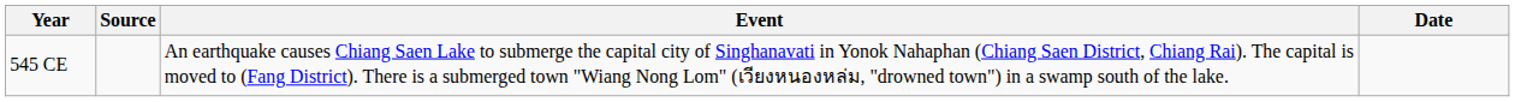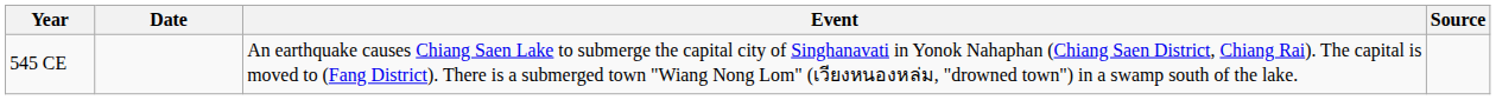columns swapped: Date <-> Source
